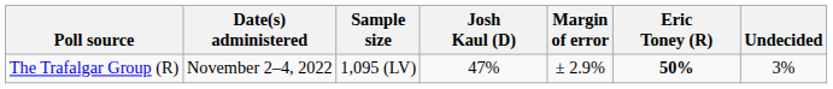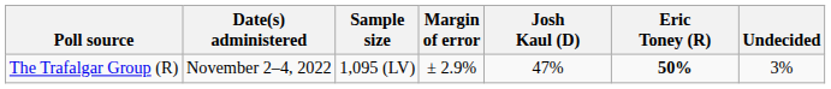columns swapped: Margin of error <-> Josh Kaul (D)
